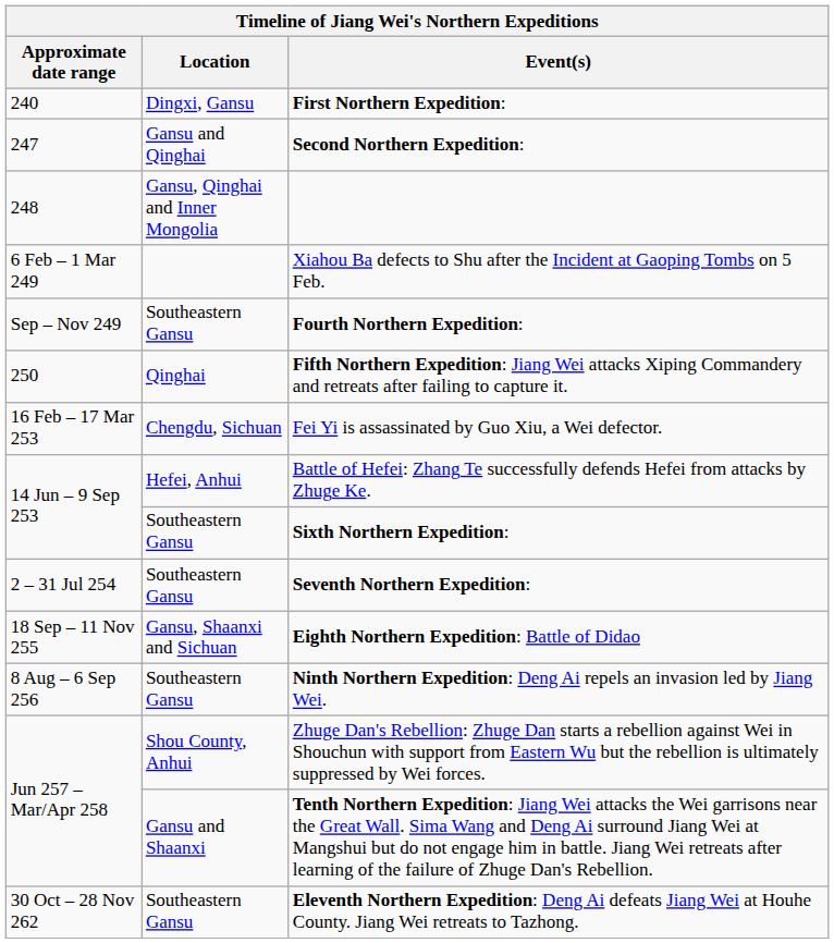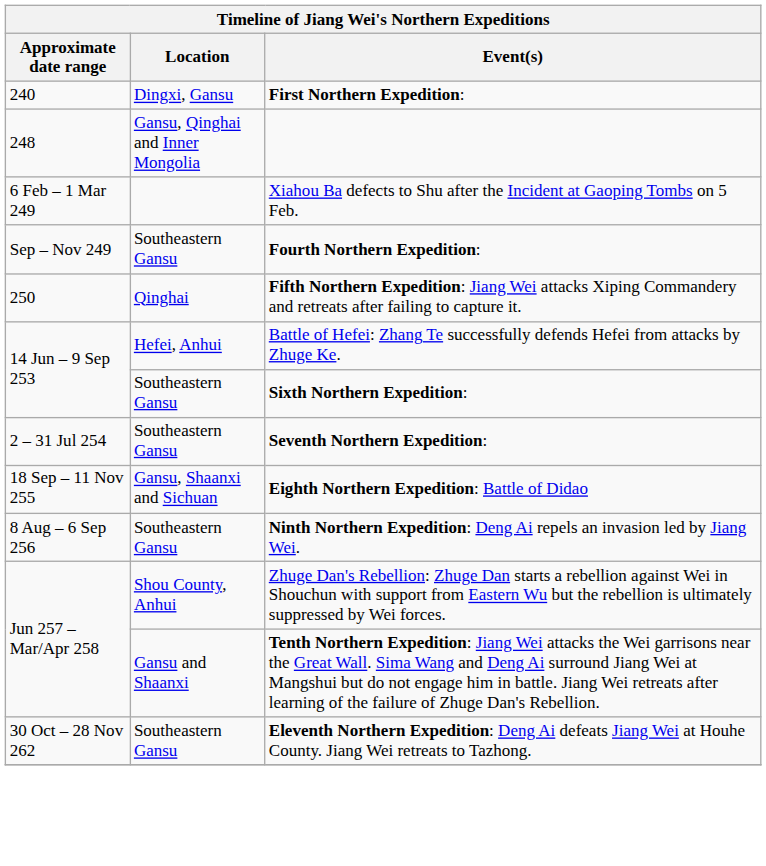- row: 247 | Gansu and Qinghai | Second Northern Expedition:
- row: 16 Feb – 17 Mar 253 | Chengdu, Sichuan | Fei Yi is assassinated by Guo Xiu, a Wei defector.
